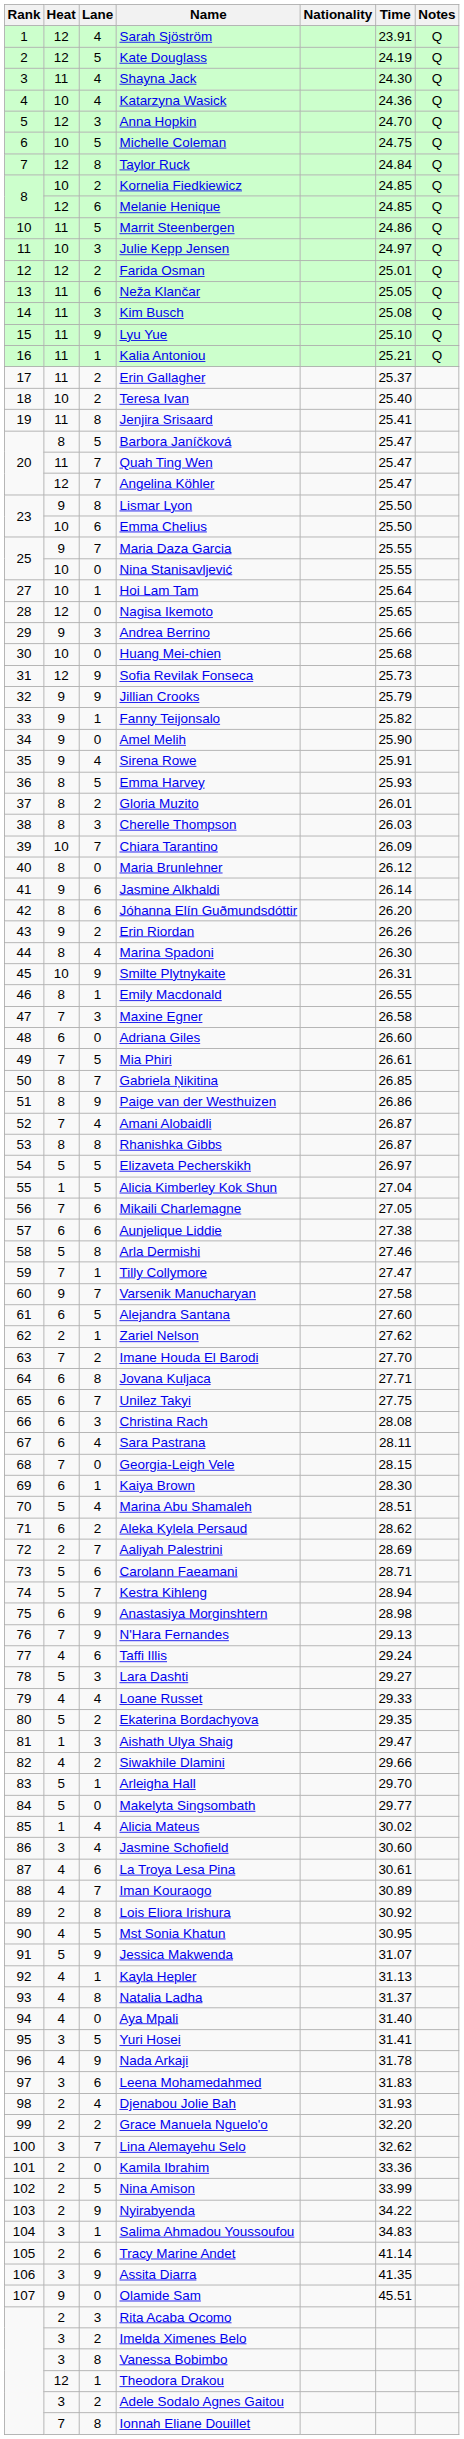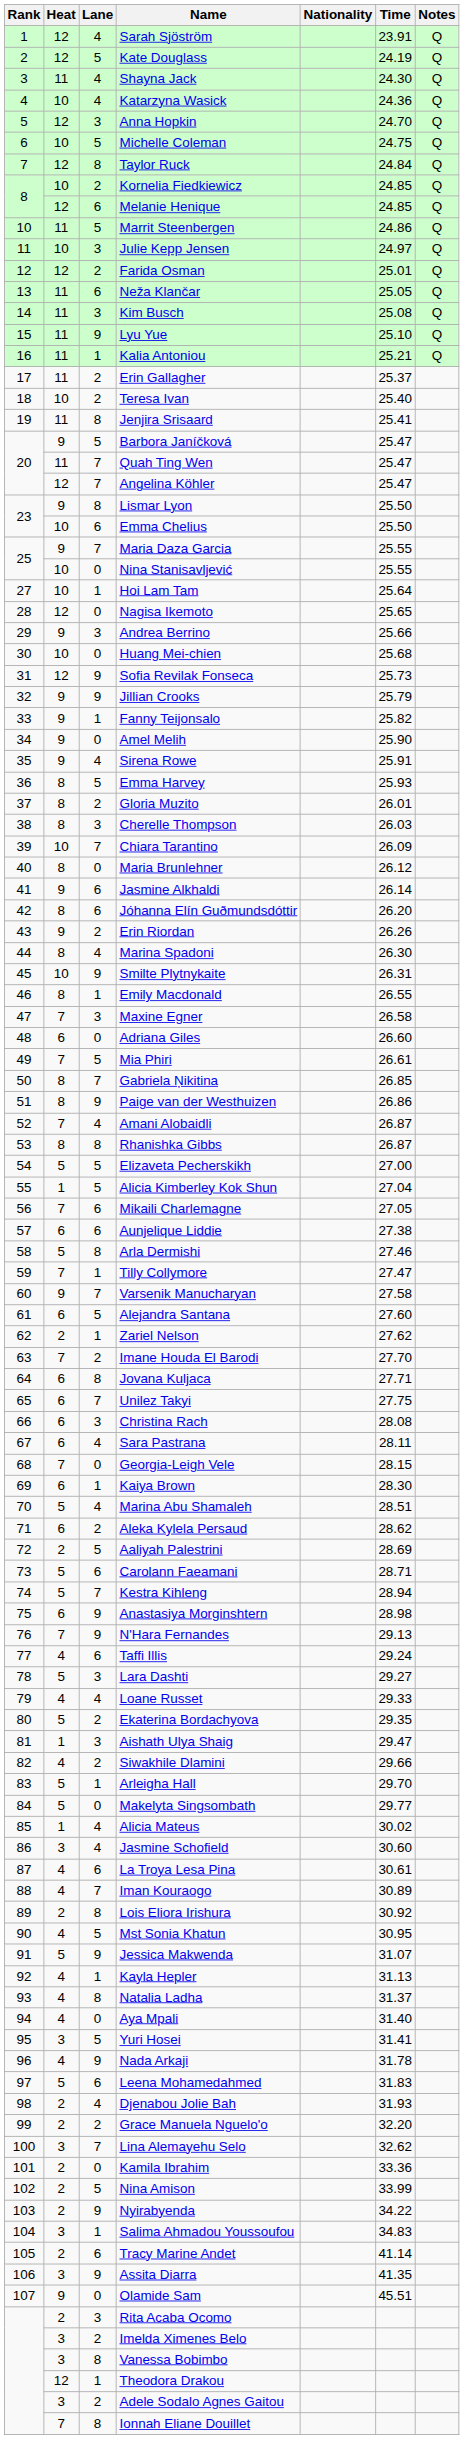Barbora Janíčková | Heat: 8 -> 9
Elizaveta Pecherskikh | Time: 26.97 -> 27.00
Aaliyah Palestrini | Lane: 7 -> 5
Leena Mohamedahmed | Heat: 3 -> 5
